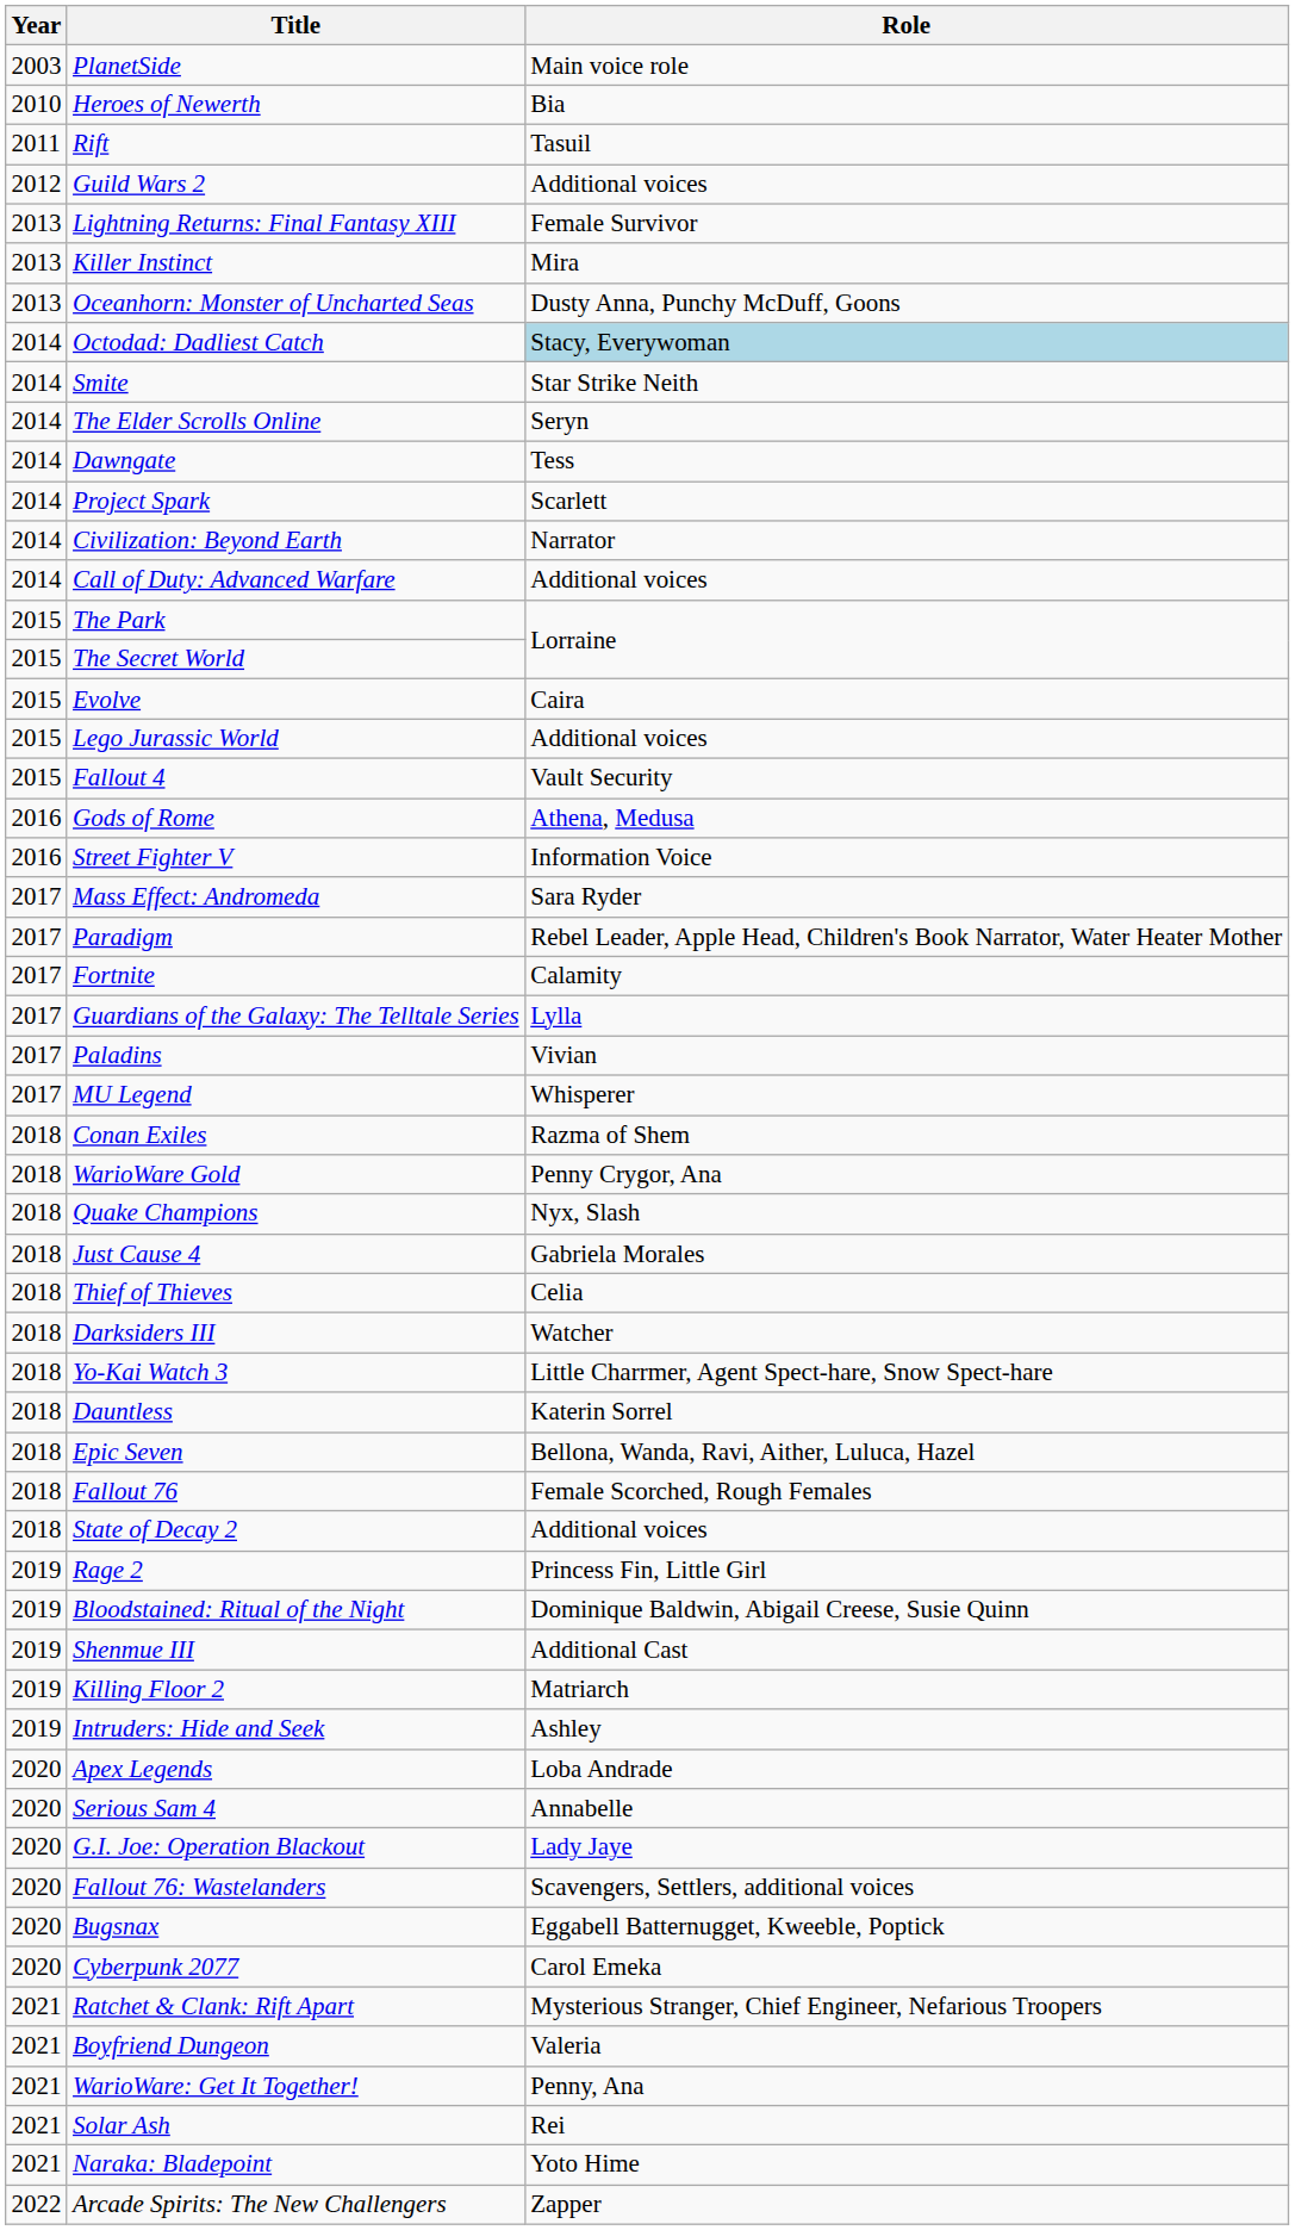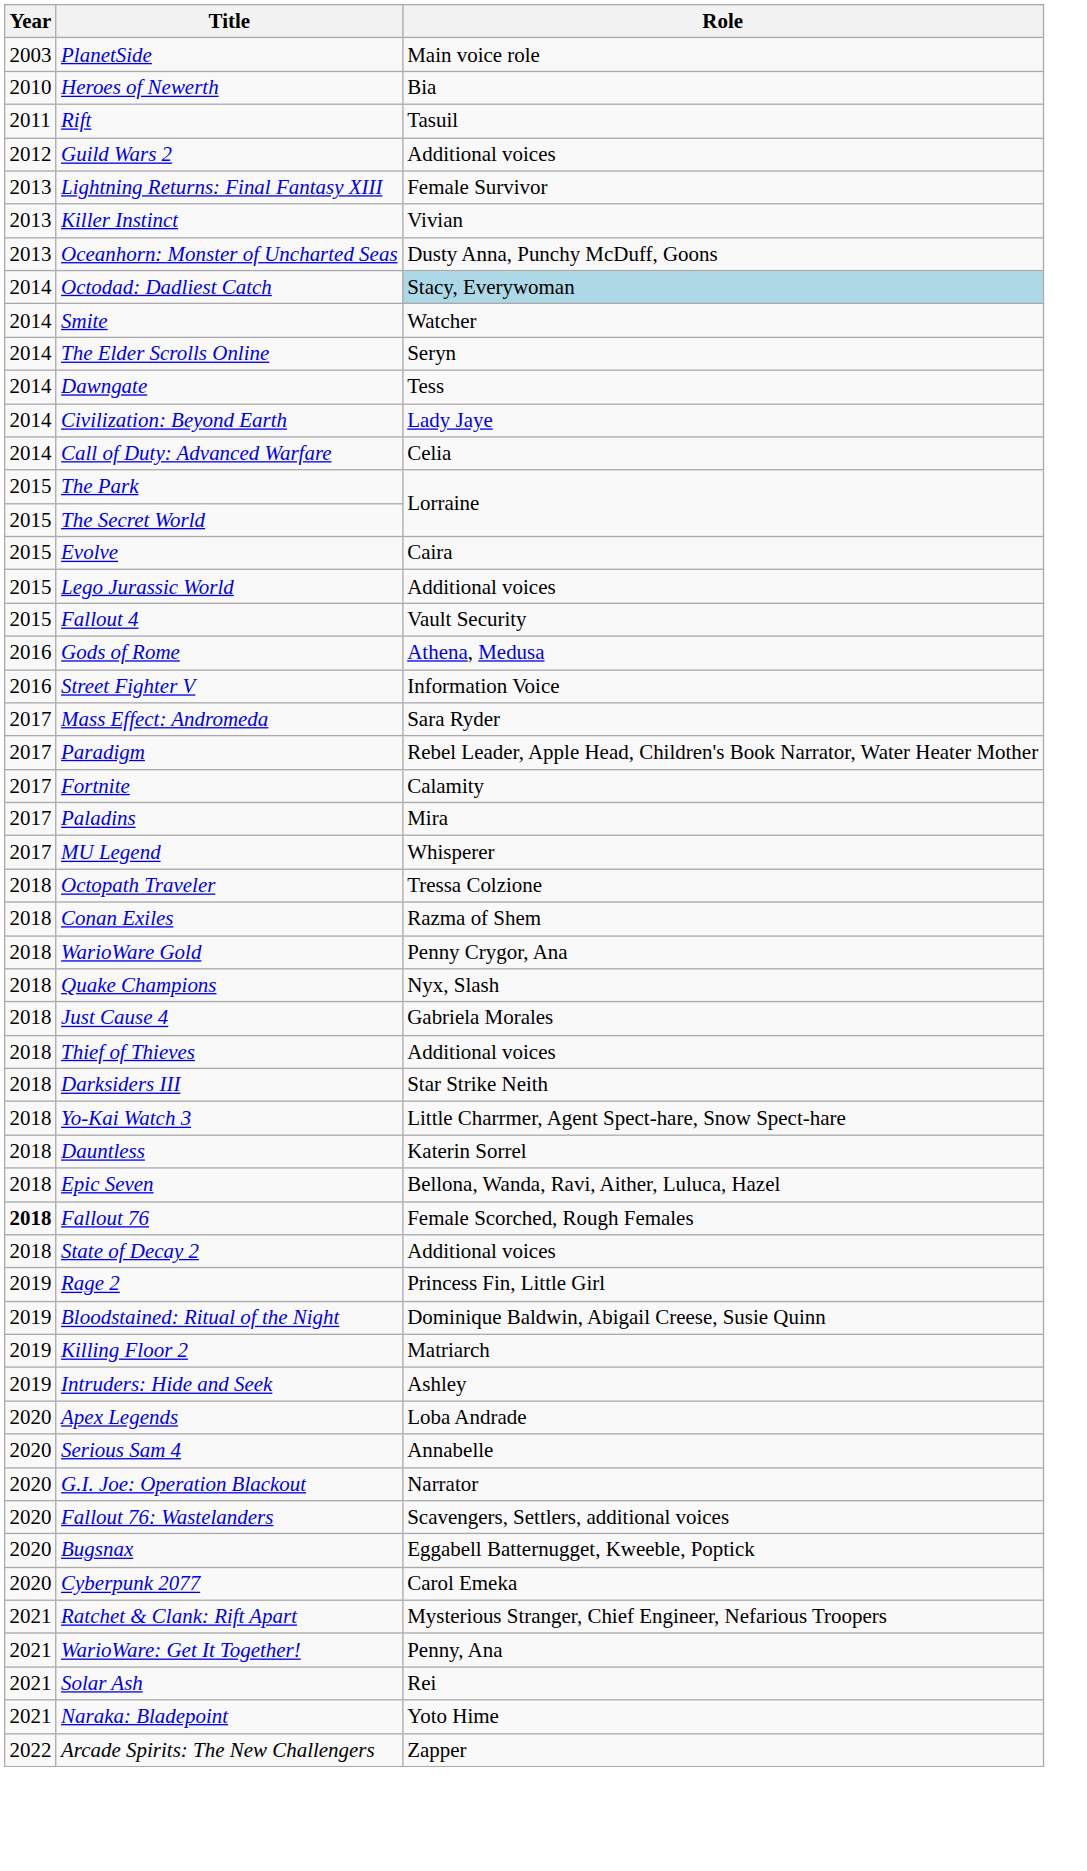Killer Instinct | Role: Mira -> Vivian
Smite | Role: Star Strike Neith -> Watcher
- row: 2014 | Project Spark | Scarlett
Civilization: Beyond Earth | Role: Narrator -> Lady Jaye
Call of Duty: Advanced Warfare | Role: Additional voices -> Celia
- row: 2017 | Guardians of the Galaxy: The Telltale Series | Lylla
Paladins | Role: Vivian -> Mira
+ row: 2018 | Octopath Traveler | Tressa Colzione
Thief of Thieves | Role: Celia -> Additional voices
Darksiders III | Role: Watcher -> Star Strike Neith
Fallout 76 | Year: normal -> bold
- row: 2019 | Shenmue III | Additional Cast
G.I. Joe: Operation Blackout | Role: Lady Jaye -> Narrator
- row: 2021 | Boyfriend Dungeon | Valeria
